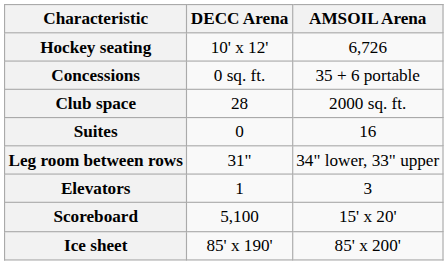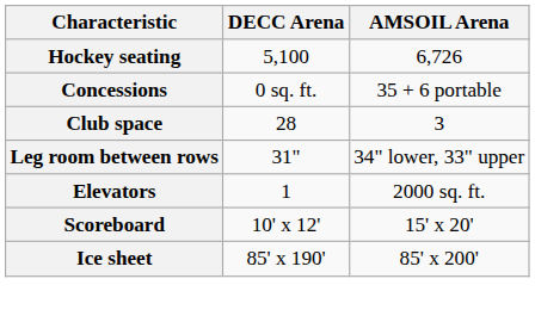Hockey seating | DECC Arena: 10' x 12' -> 5,100
Club space | AMSOIL Arena: 2000 sq. ft. -> 3
- row: Suites | 0 | 16
Elevators | AMSOIL Arena: 3 -> 2000 sq. ft.
Scoreboard | DECC Arena: 5,100 -> 10' x 12'
